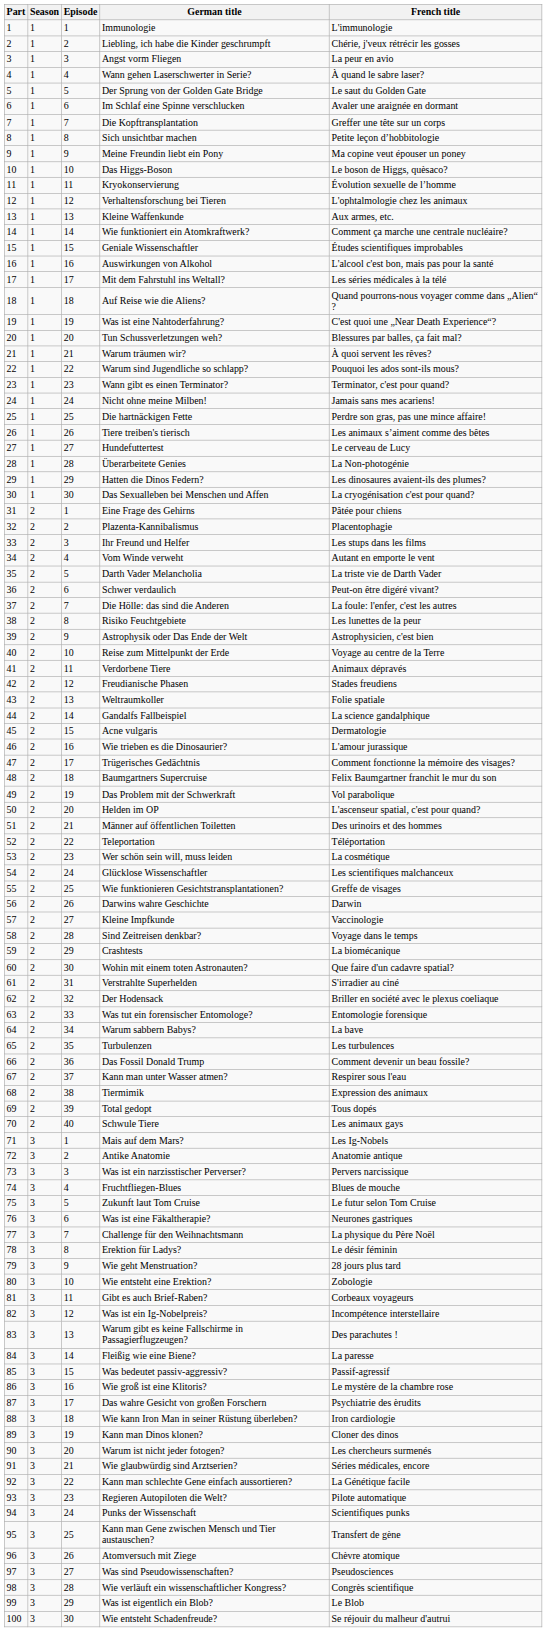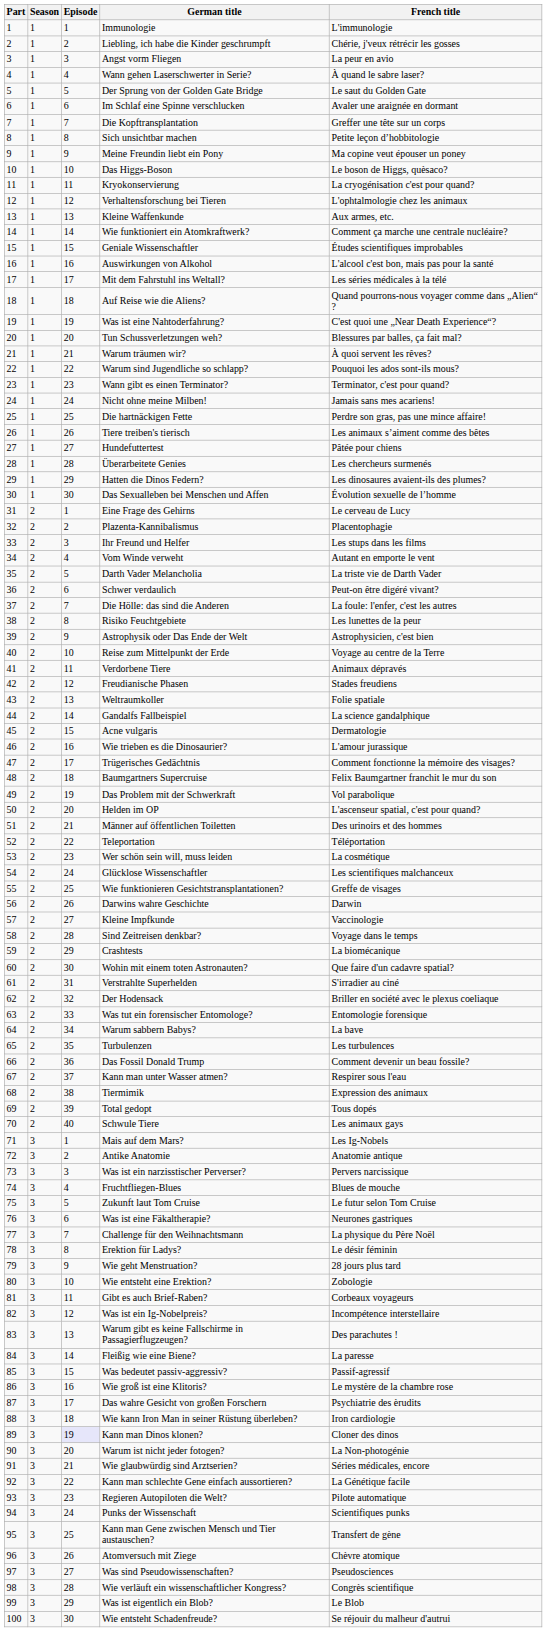Kryokonservierung | French title: Évolution sexuelle de l’homme -> La cryogénisation c'est pour quand?
Hundefuttertest | French title: Le cerveau de Lucy -> Pâtée pour chiens
Überarbeitete Genies | French title: La Non-photogénie -> Les chercheurs surmenés
Das Sexualleben bei Menschen und Affen | French title: La cryogénisation c'est pour quand? -> Évolution sexuelle de l’homme
Eine Frage des Gehirns | French title: Pâtée pour chiens -> Le cerveau de Lucy
Kann man Dinos klonen? | Episode: no background -> lavender background
Warum ist nicht jeder fotogen? | French title: Les chercheurs surmenés -> La Non-photogénie
